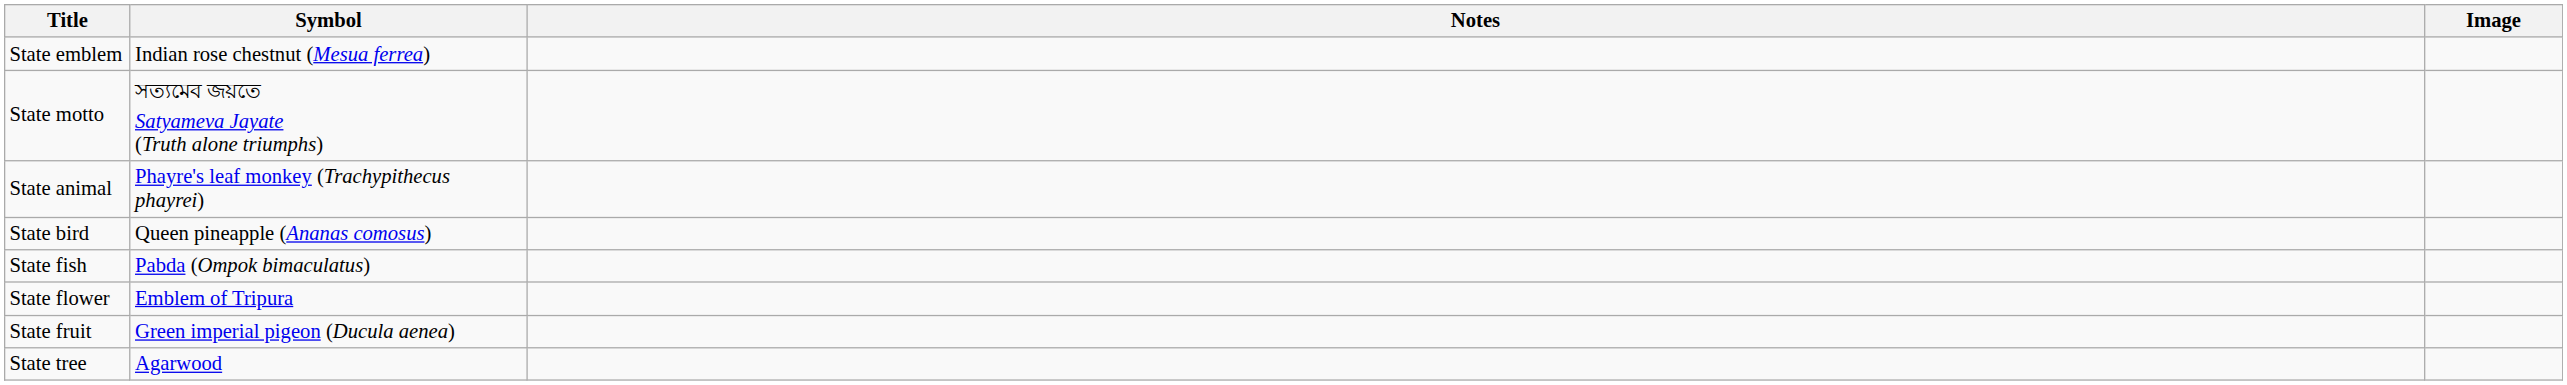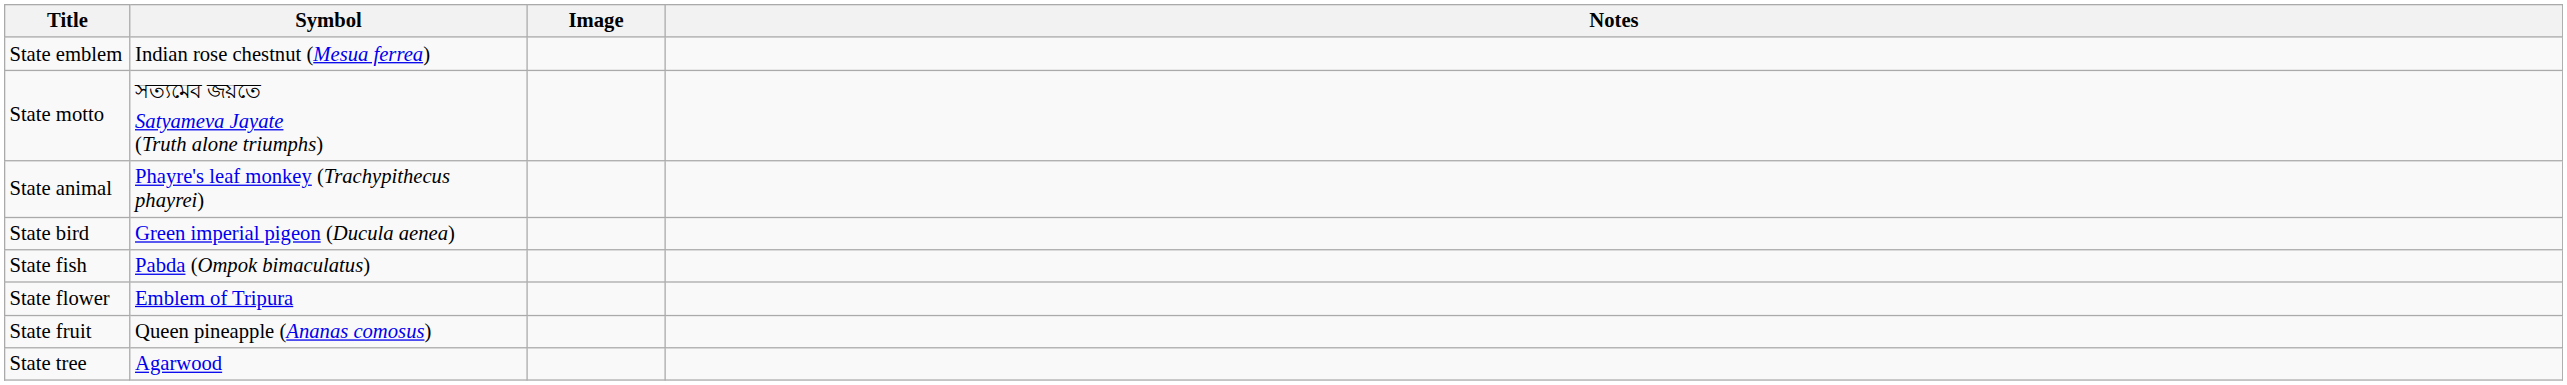columns swapped: Image <-> Notes
State bird | Symbol: Queen pineapple (Ananas comosus) -> Green imperial pigeon (Ducula aenea)
State fruit | Symbol: Green imperial pigeon (Ducula aenea) -> Queen pineapple (Ananas comosus)
